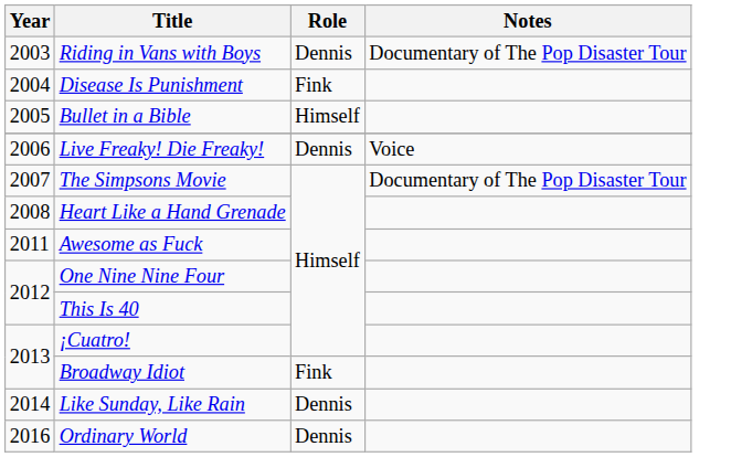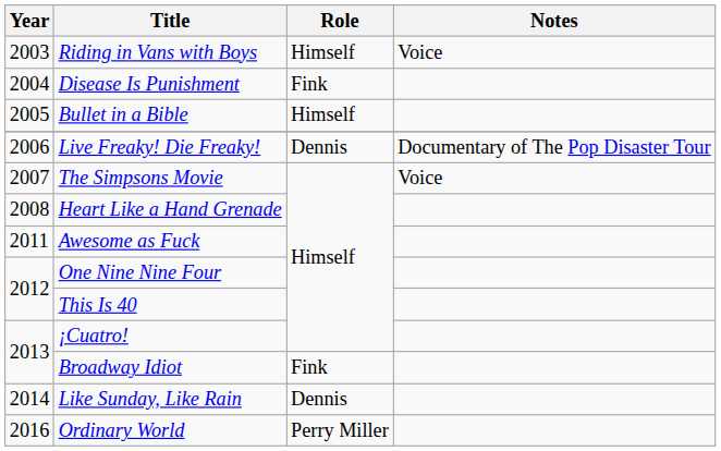Riding in Vans with Boys | Role: Dennis -> Himself
Riding in Vans with Boys | Notes: Documentary of The Pop Disaster Tour -> Voice
Live Freaky! Die Freaky! | Notes: Voice -> Documentary of The Pop Disaster Tour
The Simpsons Movie | Notes: Documentary of The Pop Disaster Tour -> Voice
Ordinary World | Role: Dennis -> Perry Miller
